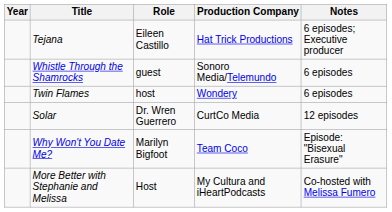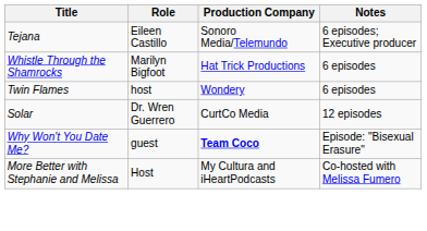- column: Year
Tejana | Production Company: Hat Trick Productions -> Sonoro Media/Telemundo
Whistle Through the Shamrocks | Role: guest -> Marilyn Bigfoot
Whistle Through the Shamrocks | Production Company: Sonoro Media/Telemundo -> Hat Trick Productions
Why Won't You Date Me? | Role: Marilyn Bigfoot -> guest
Why Won't You Date Me? | Production Company: normal -> bold
